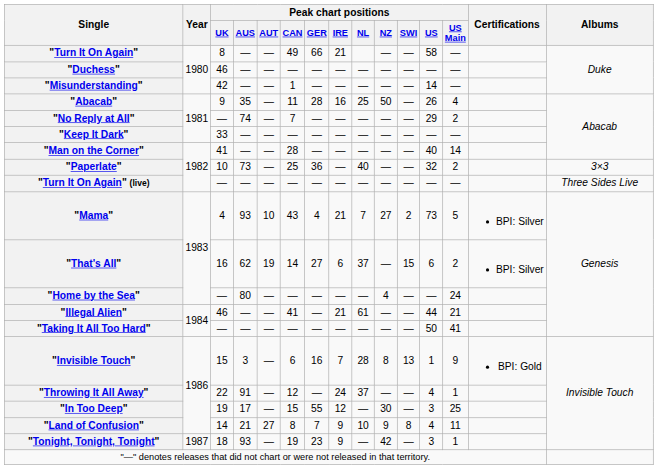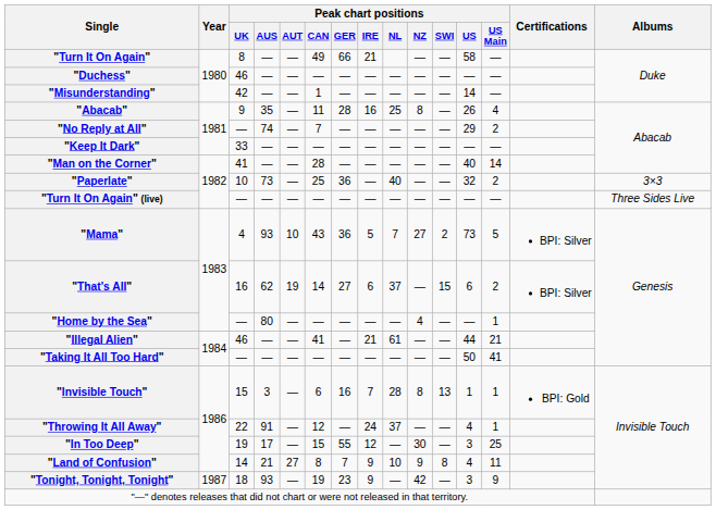"Abacab" | Peak chart positions / NZ: 50 -> 8
"Mama" | Peak chart positions / GER: 4 -> 36
"Mama" | Peak chart positions / IRE: 21 -> 5
"Home by the Sea" | Peak chart positions / US Main: 24 -> 1
"Invisible Touch" | Peak chart positions / US Main: 9 -> 1
"Tonight, Tonight, Tonight" | Peak chart positions / US Main: 1 -> 9
